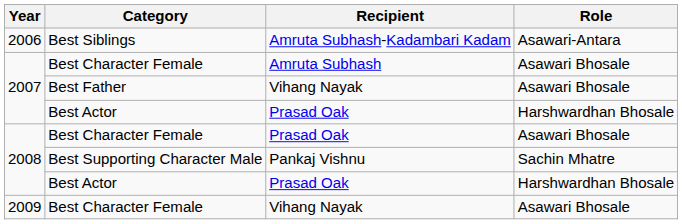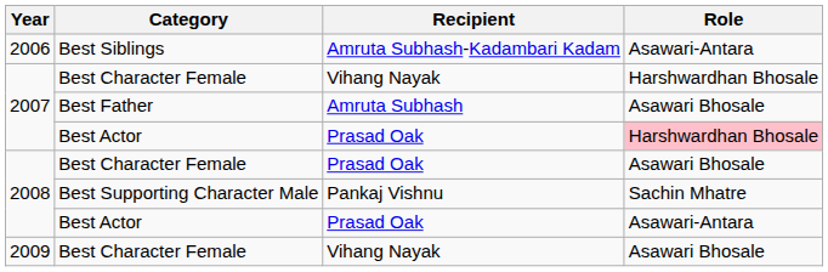2007 / Best Character Female | Recipient: Amruta Subhash -> Vihang Nayak
2007 / Best Character Female | Role: Asawari Bhosale -> Harshwardhan Bhosale
Best Father | Recipient: Vihang Nayak -> Amruta Subhash
2007 / Best Actor | Role: no background -> pink background
2008 / Best Actor | Role: Harshwardhan Bhosale -> Asawari-Antara
